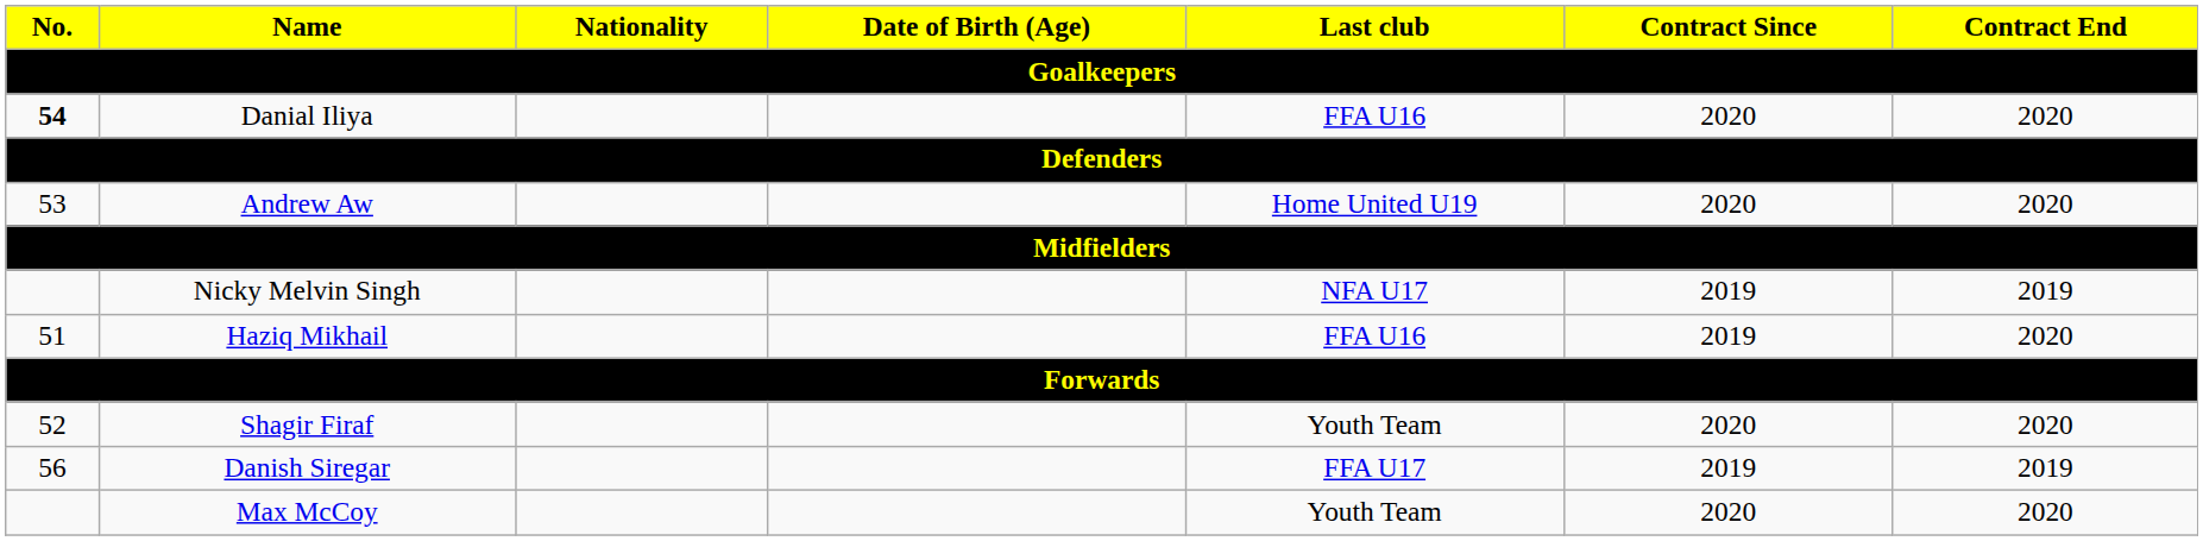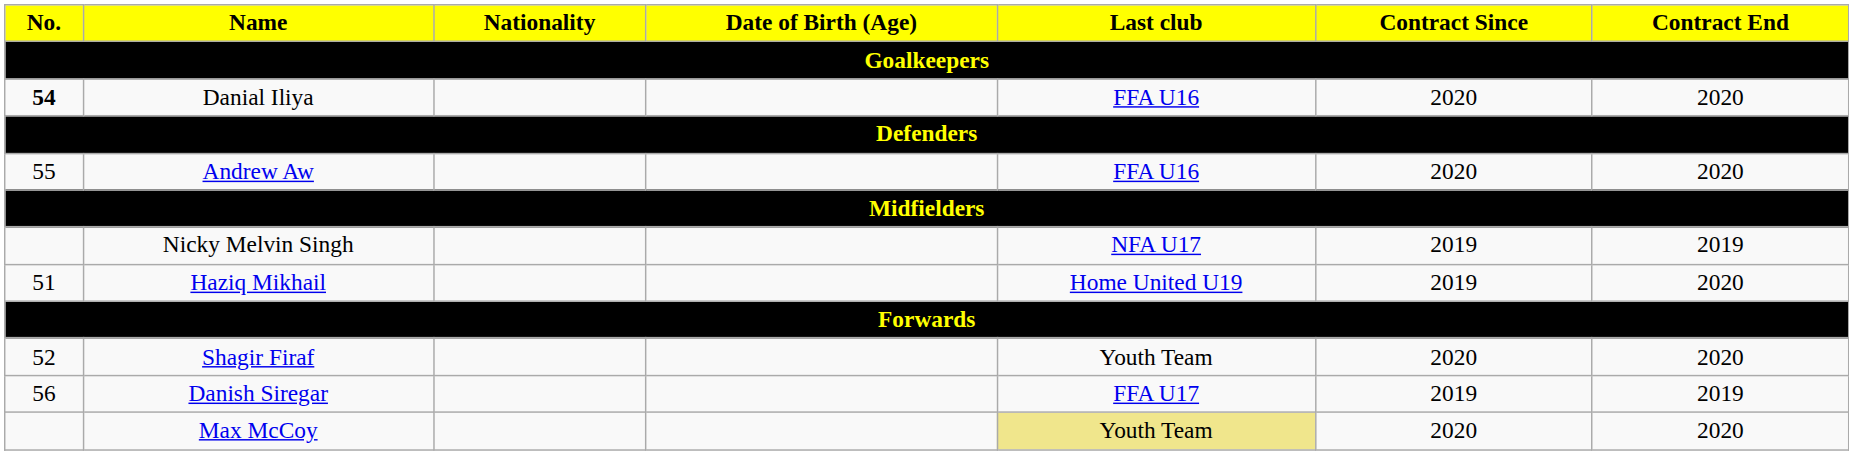Andrew Aw | No.: 53 -> 55
Andrew Aw | Last club: Home United U19 -> FFA U16
Haziq Mikhail | Last club: FFA U16 -> Home United U19
Max McCoy | Last club: no background -> khaki background
